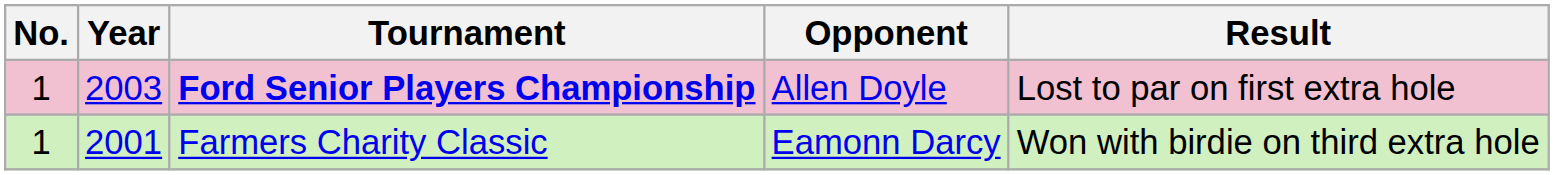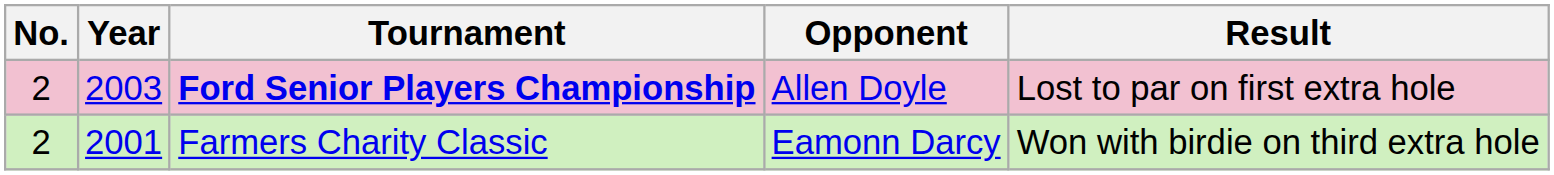Ford Senior Players Championship | No.: 1 -> 2
Farmers Charity Classic | No.: 1 -> 2
